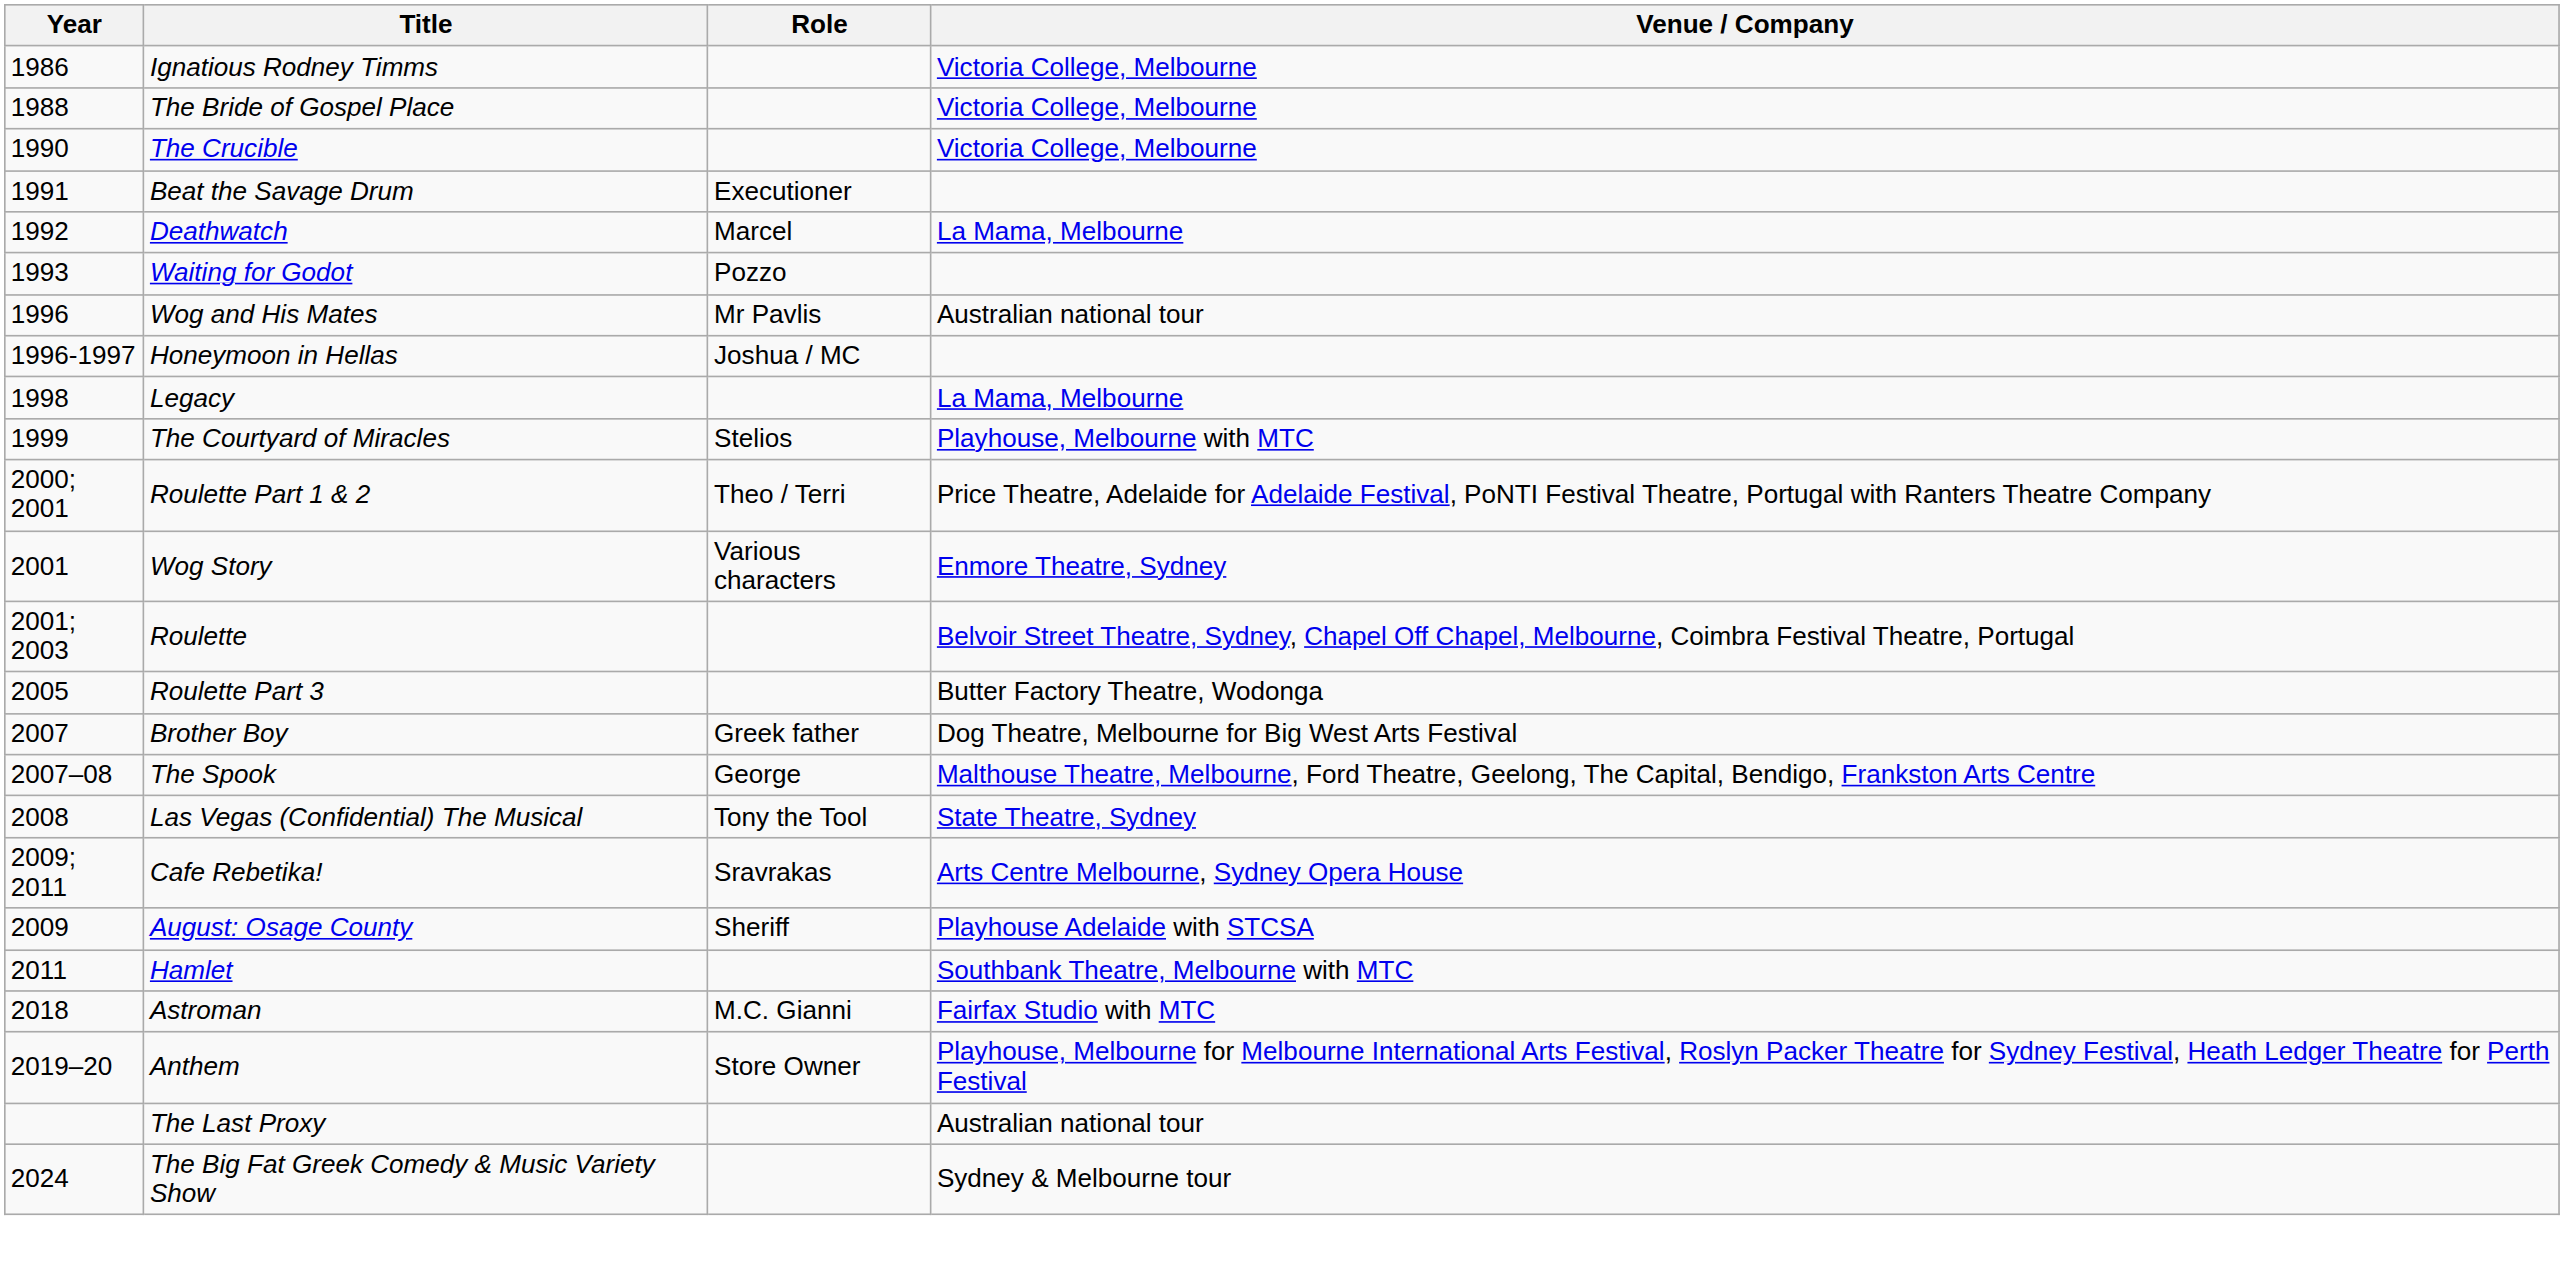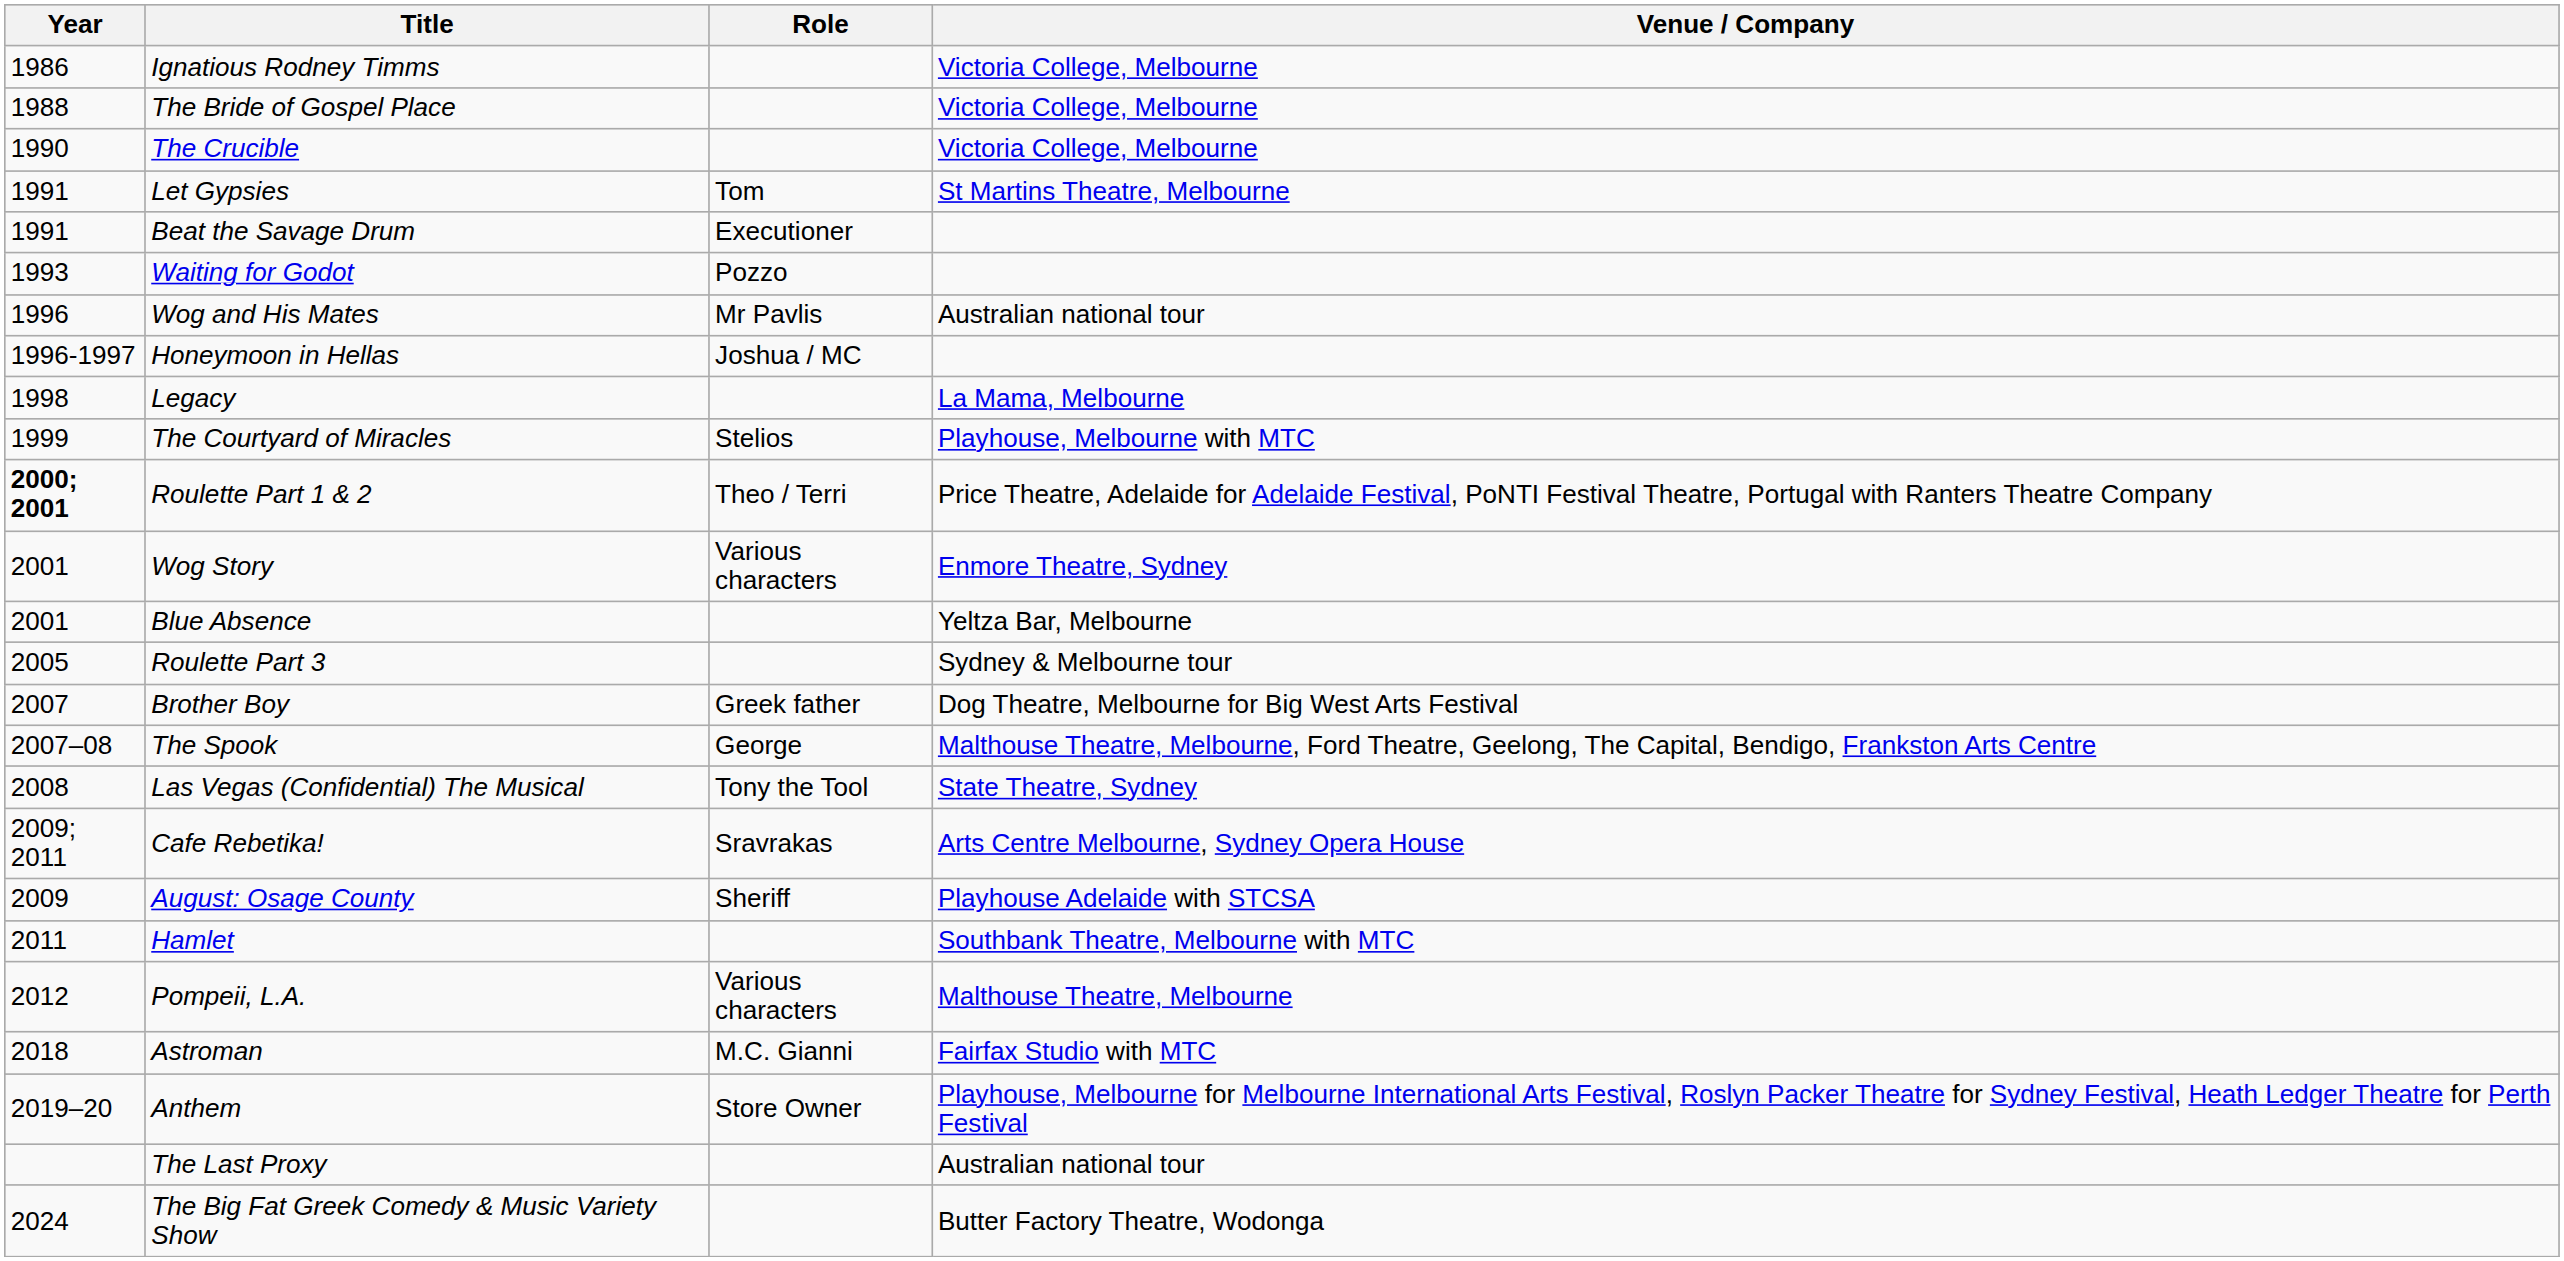+ row: 1991 | Let Gypsies | Tom | St Martins Theatre, Melbourne
- row: 1992 | Deathwatch | Marcel | La Mama, Melbourne
Roulette Part 1 & 2 | Year: normal -> bold
+ row: 2001 | Blue Absence | Yeltza Bar, Melbourne
- row: 2001; 2003 | Roulette | Belvoir Street Theatre, Sydney, Chapel Off Chapel, Melbourne, Coimbra Festival Theatre, Portugal
Roulette Part 3 | Venue / Company: Butter Factory Theatre, Wodonga -> Sydney & Melbourne tour
+ row: 2012 | Pompeii, L.A. | Various characters | Malthouse Theatre, Melbourne
The Big Fat Greek Comedy & Music Variety Show | Venue / Company: Sydney & Melbourne tour -> Butter Factory Theatre, Wodonga
